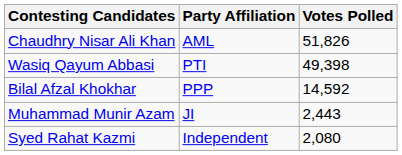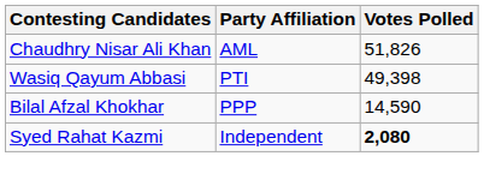Bilal Afzal Khokhar | Votes Polled: 14,592 -> 14,590
- row: Muhammad Munir Azam | JI | 2,443
Syed Rahat Kazmi | Votes Polled: normal -> bold
